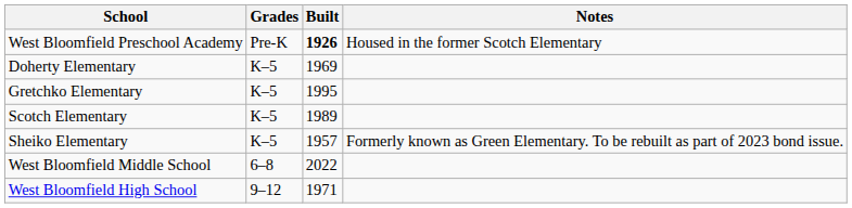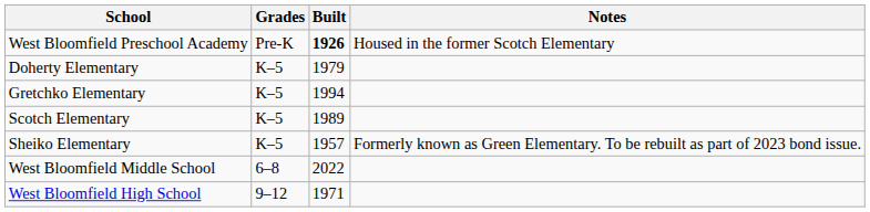Doherty Elementary | Built: 1969 -> 1979
Gretchko Elementary | Built: 1995 -> 1994
